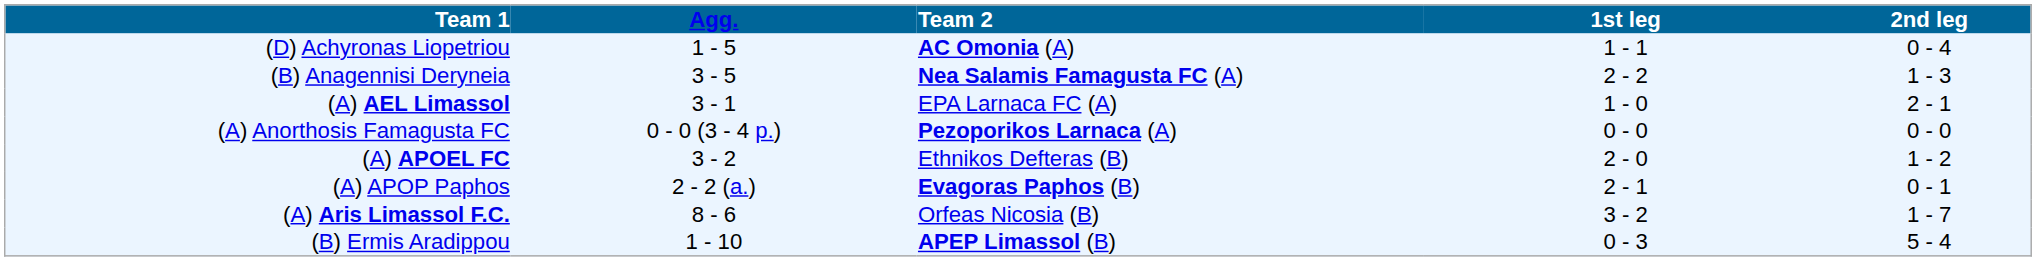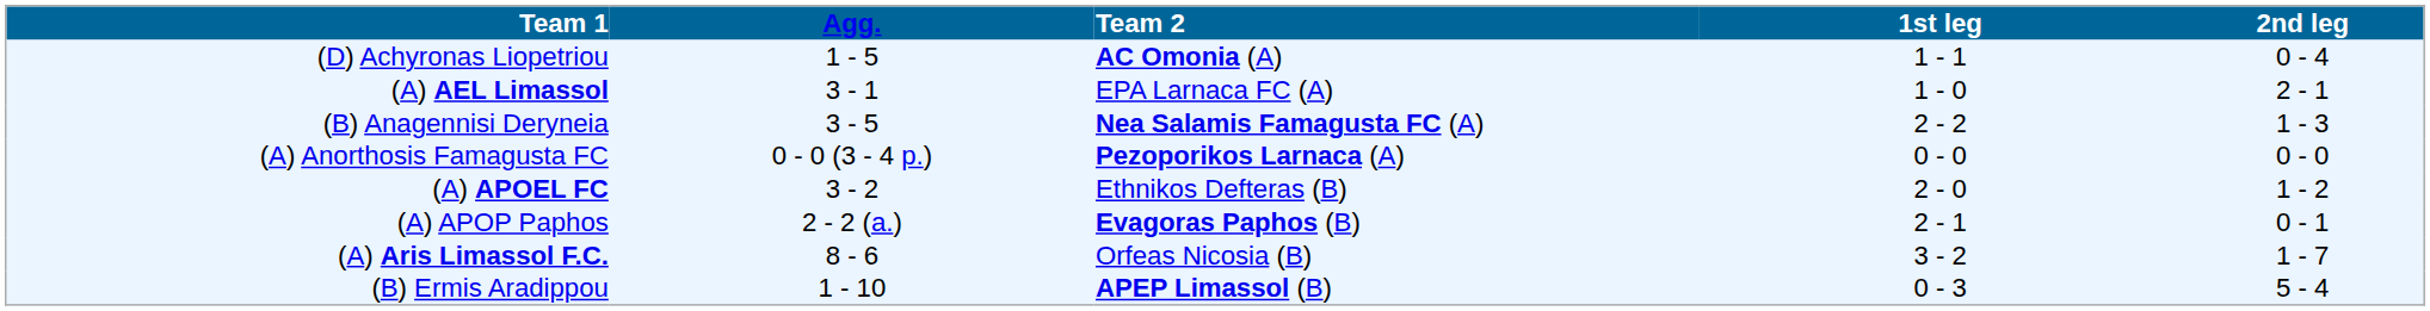rows swapped: (A) AEL Limassol <-> (B) Anagennisi Deryneia
